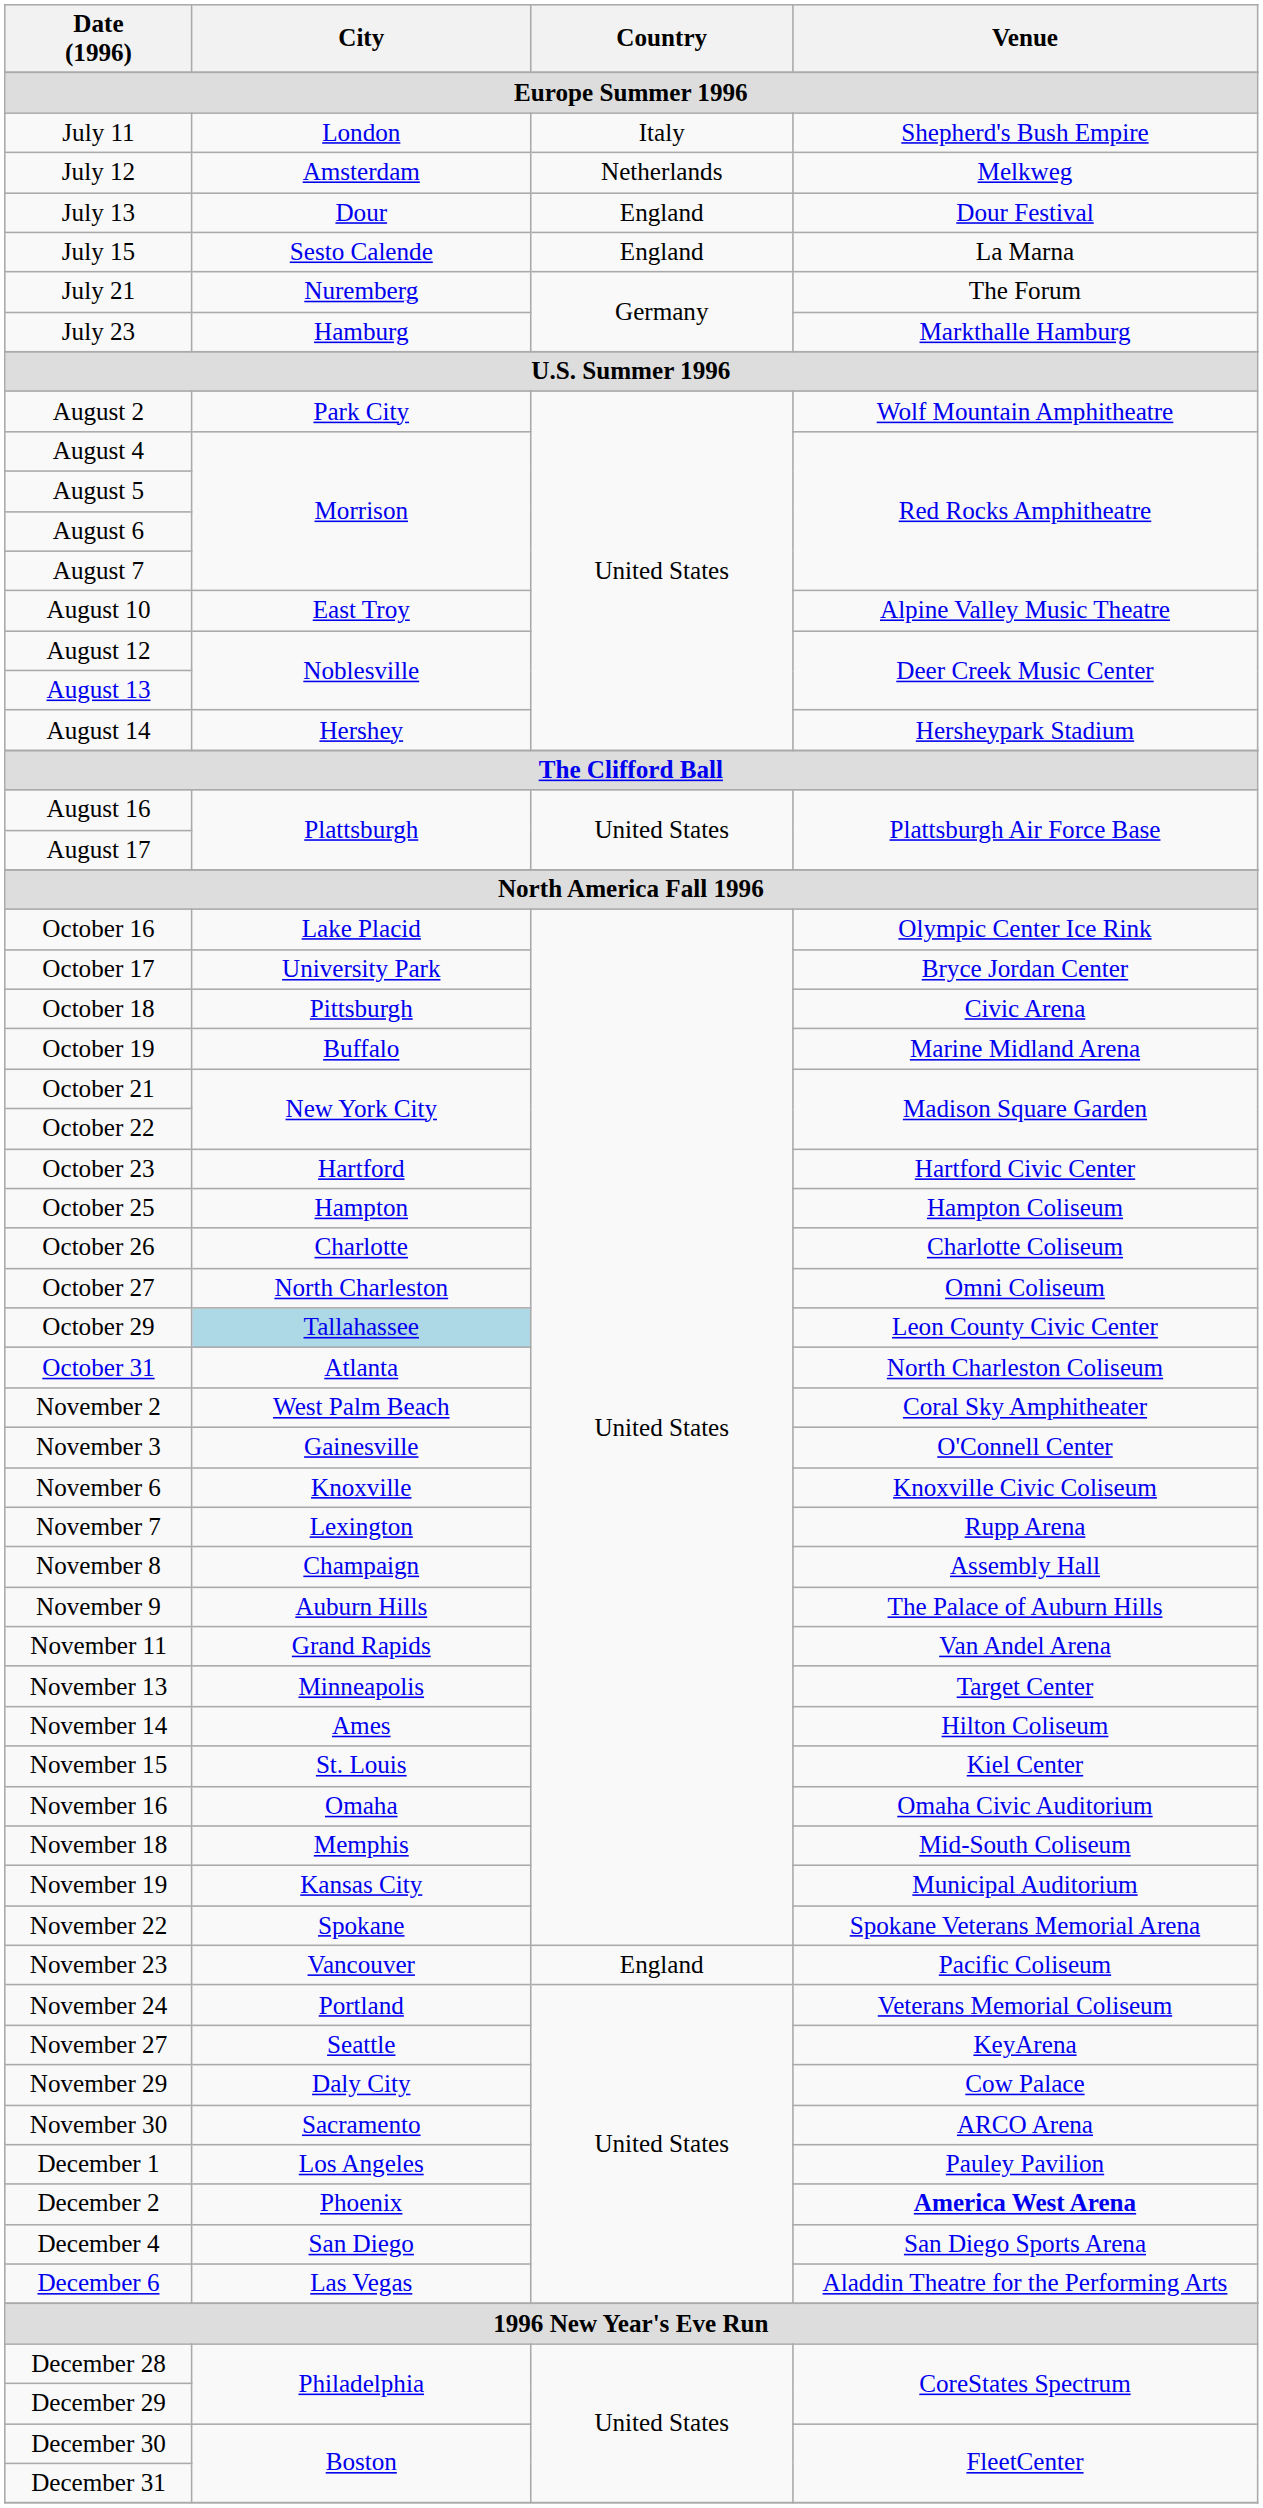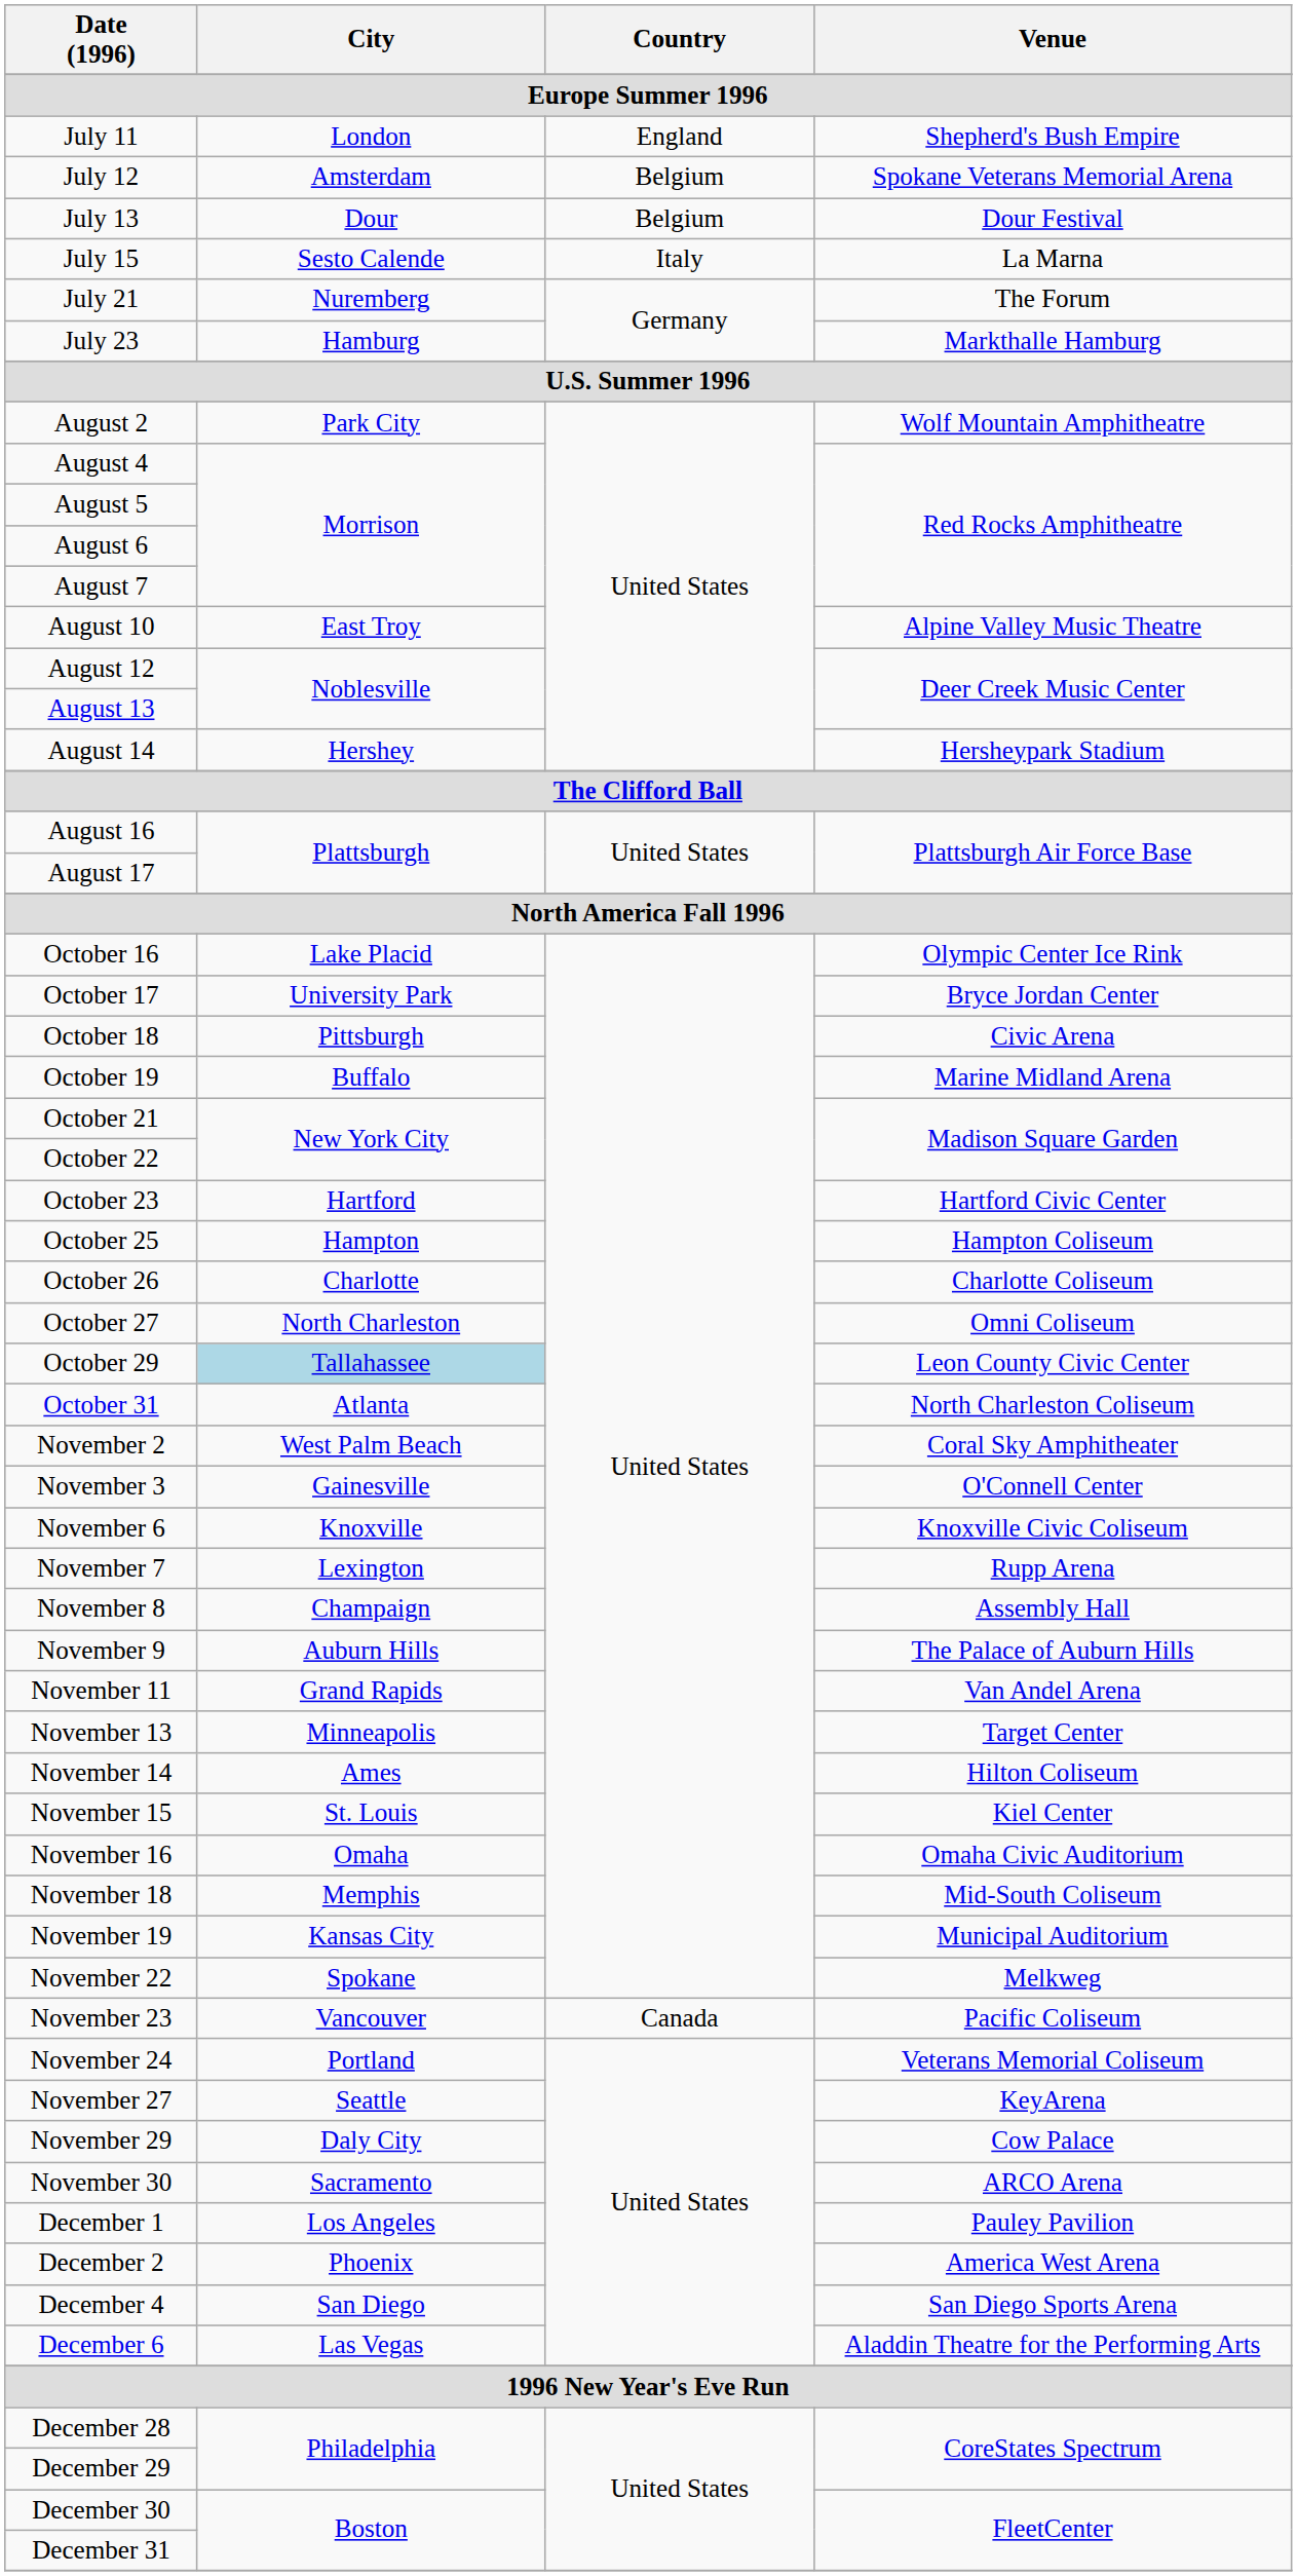July 11 | Country: Italy -> England
July 12 | Country: Netherlands -> Belgium
July 12 | Venue: Melkweg -> Spokane Veterans Memorial Arena
July 13 | Country: England -> Belgium
July 15 | Country: England -> Italy
November 22 | Venue: Spokane Veterans Memorial Arena -> Melkweg
November 23 | Country: England -> Canada
December 2 | Venue: bold -> normal
